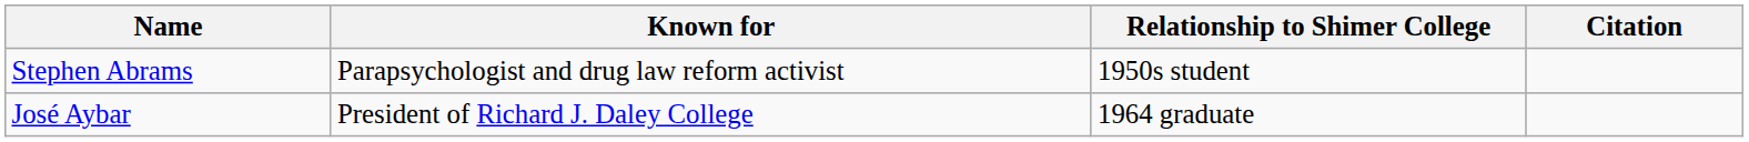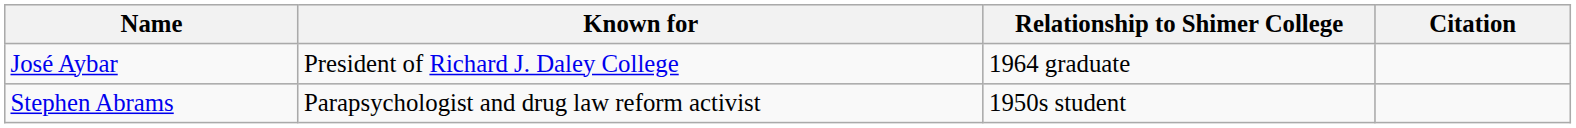rows swapped: Stephen Abrams <-> José Aybar
